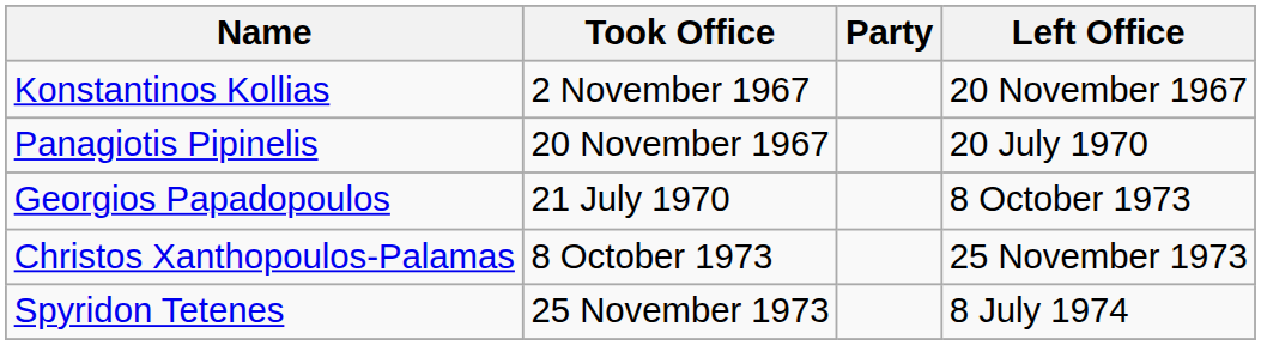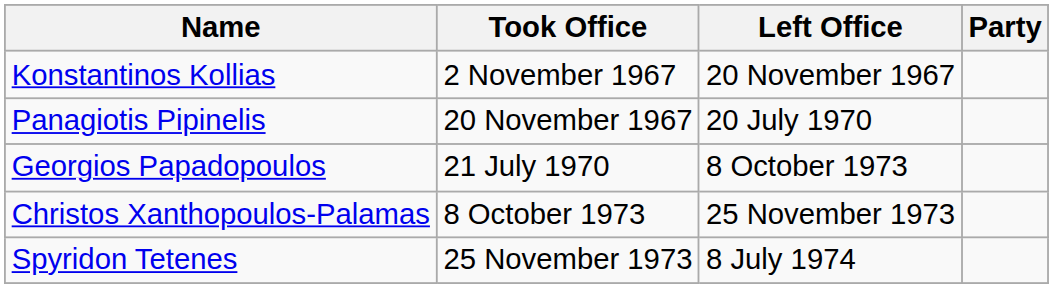columns swapped: Left Office <-> Party
